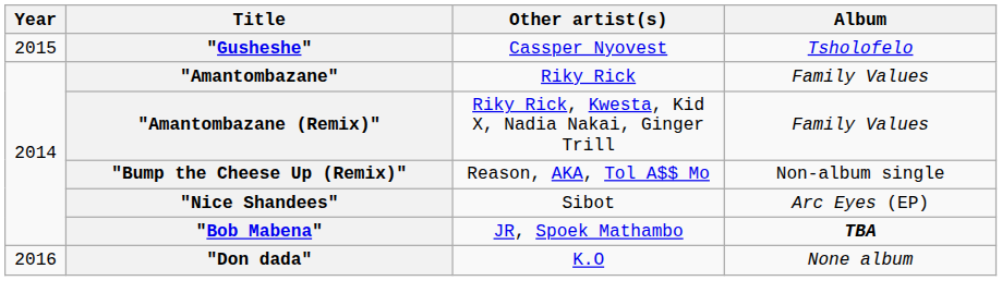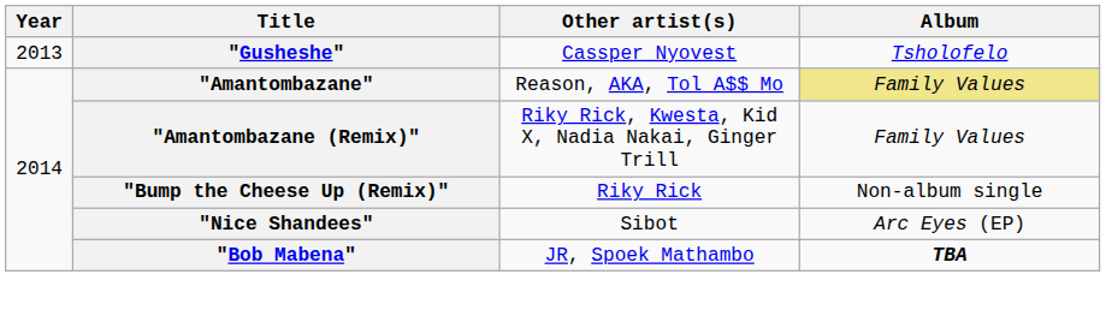"Gusheshe" | Year: 2015 -> 2013
"Amantombazane" | Other artist(s): Riky Rick -> Reason, AKA, Tol A$$ Mo
"Amantombazane" | Album: no background -> khaki background
"Bump the Cheese Up (Remix)" | Other artist(s): Reason, AKA, Tol A$$ Mo -> Riky Rick
- row: 2016 | "Don dada" | K.O | None album
